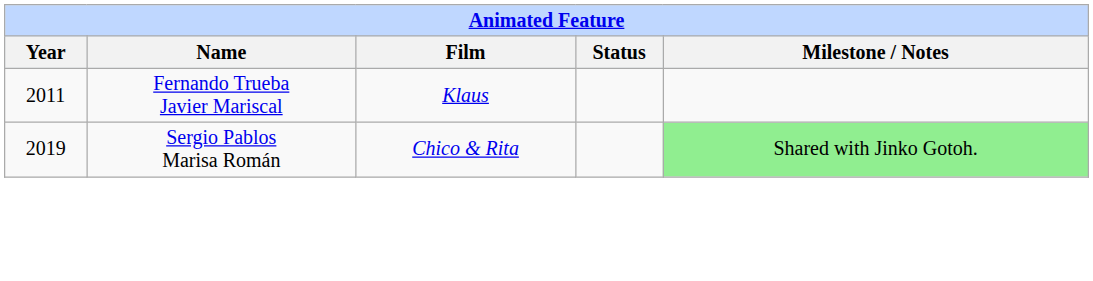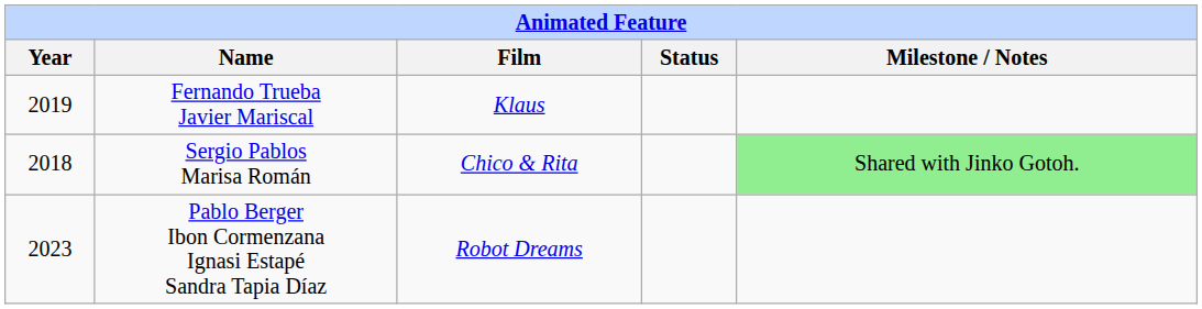Fernando Trueba Javier Mariscal | Year: 2011 -> 2019
Sergio Pablos Marisa Román | Year: 2019 -> 2018
+ row: 2023 | Pablo Berger Ibon Cormenzana Ignasi Estapé Sandra Tapia Díaz | Robot Dreams
